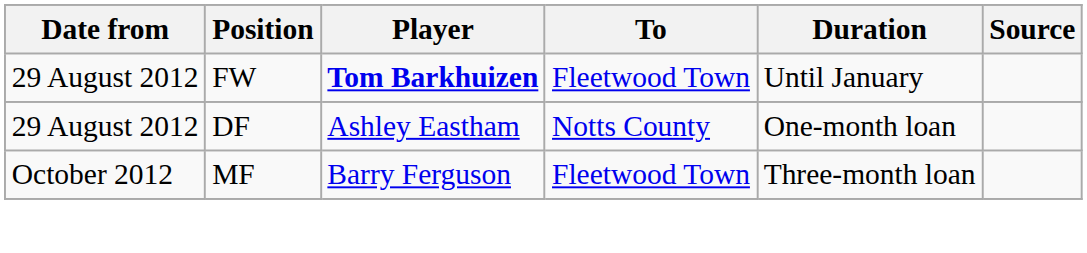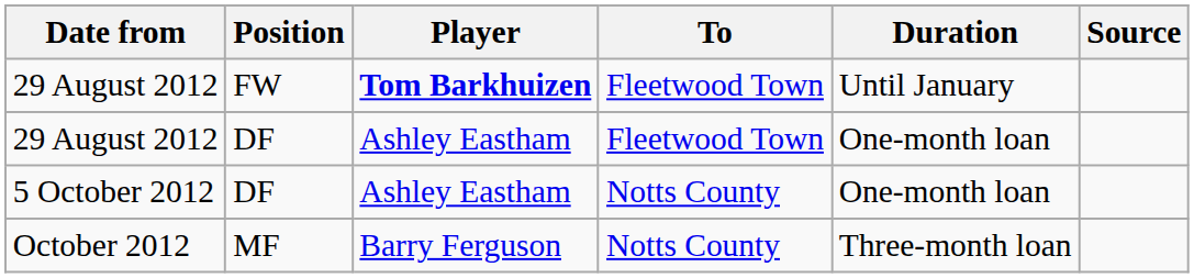29 August 2012 / DF | To: Notts County -> Fleetwood Town
+ row: 5 October 2012 | DF | Ashley Eastham | Notts County | One-month loan
October 2012 | To: Fleetwood Town -> Notts County
